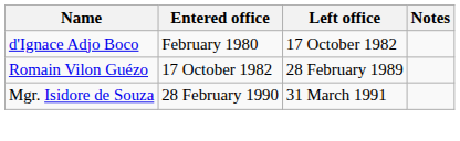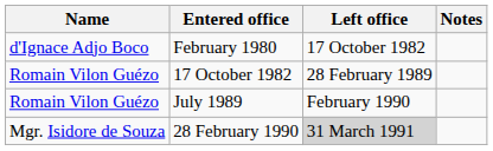+ row: Romain Vilon Guézo | July 1989 | February 1990
28 February 1990 | Left office: no background -> lightgrey background
